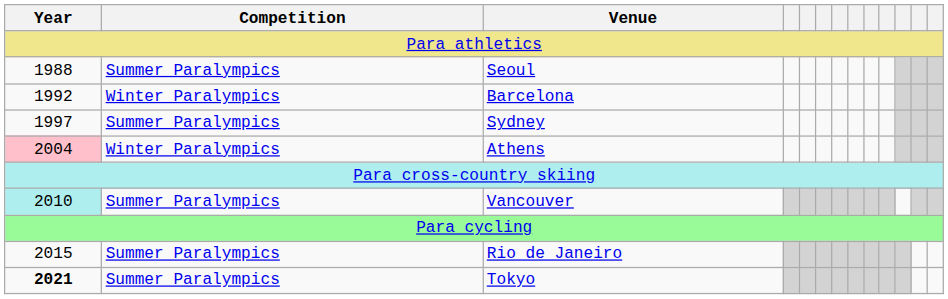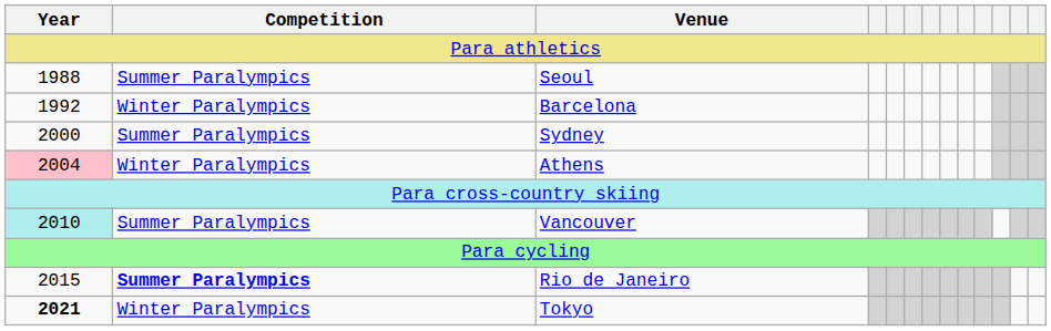Sydney | Year: 1997 -> 2000
Rio de Janeiro | Competition: normal -> bold
Tokyo | Competition: Summer Paralympics -> Winter Paralympics
